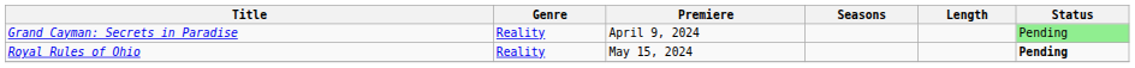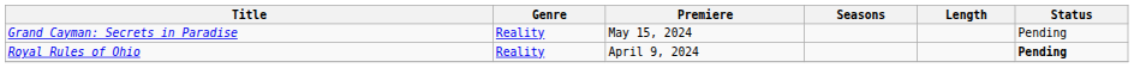Grand Cayman: Secrets in Paradise | Premiere: April 9, 2024 -> May 15, 2024
Grand Cayman: Secrets in Paradise | Status: lightgreen background -> no background
Royal Rules of Ohio | Premiere: May 15, 2024 -> April 9, 2024
